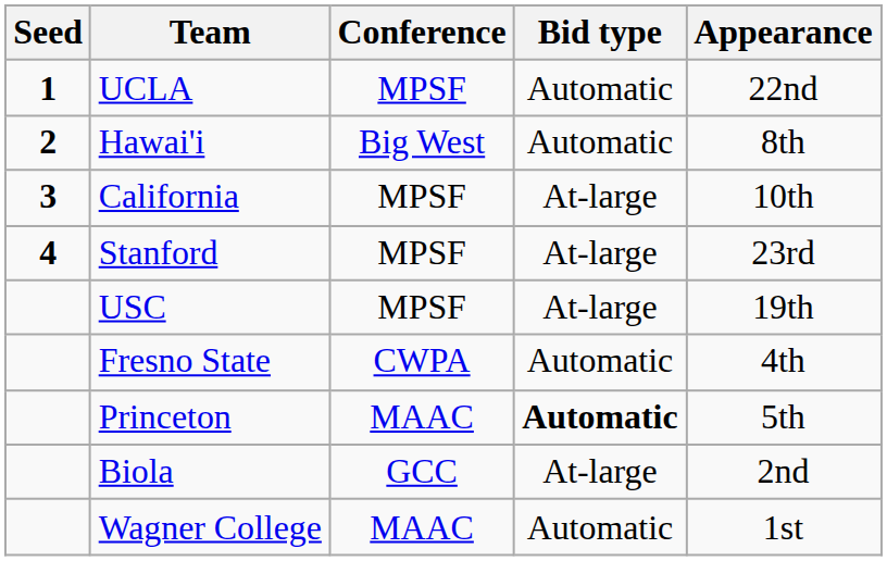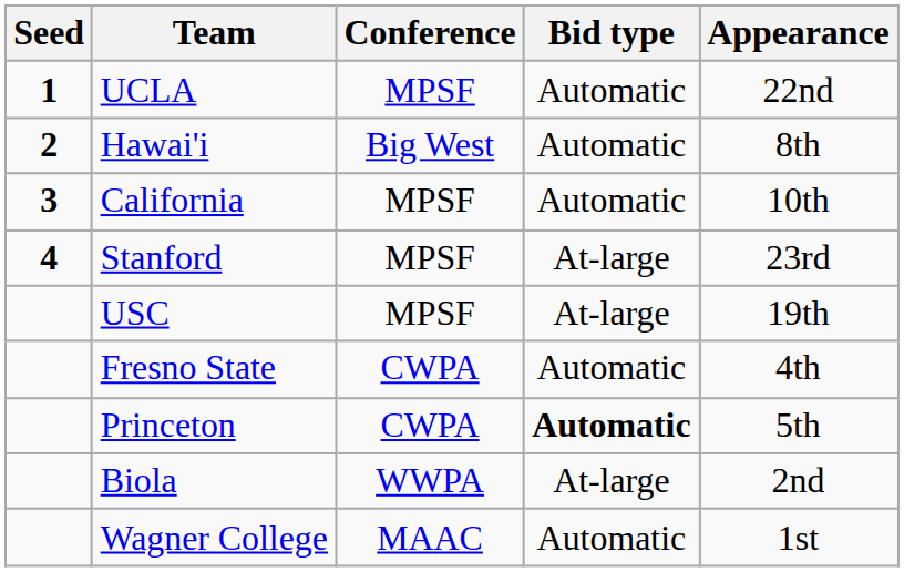California | Bid type: At-large -> Automatic
Princeton | Conference: MAAC -> CWPA
Biola | Conference: GCC -> WWPA
